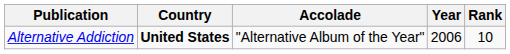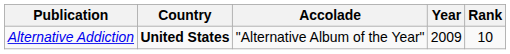Alternative Addiction | Year: 2006 -> 2009
